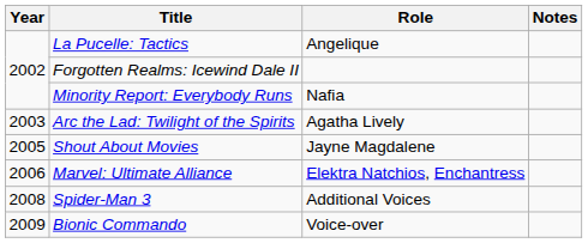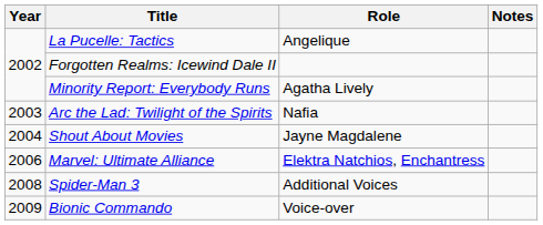Minority Report: Everybody Runs | Role: Nafia -> Agatha Lively
Arc the Lad: Twilight of the Spirits | Role: Agatha Lively -> Nafia
Shout About Movies | Year: 2005 -> 2004
